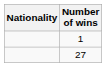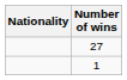rows swapped: 27 <-> 1
